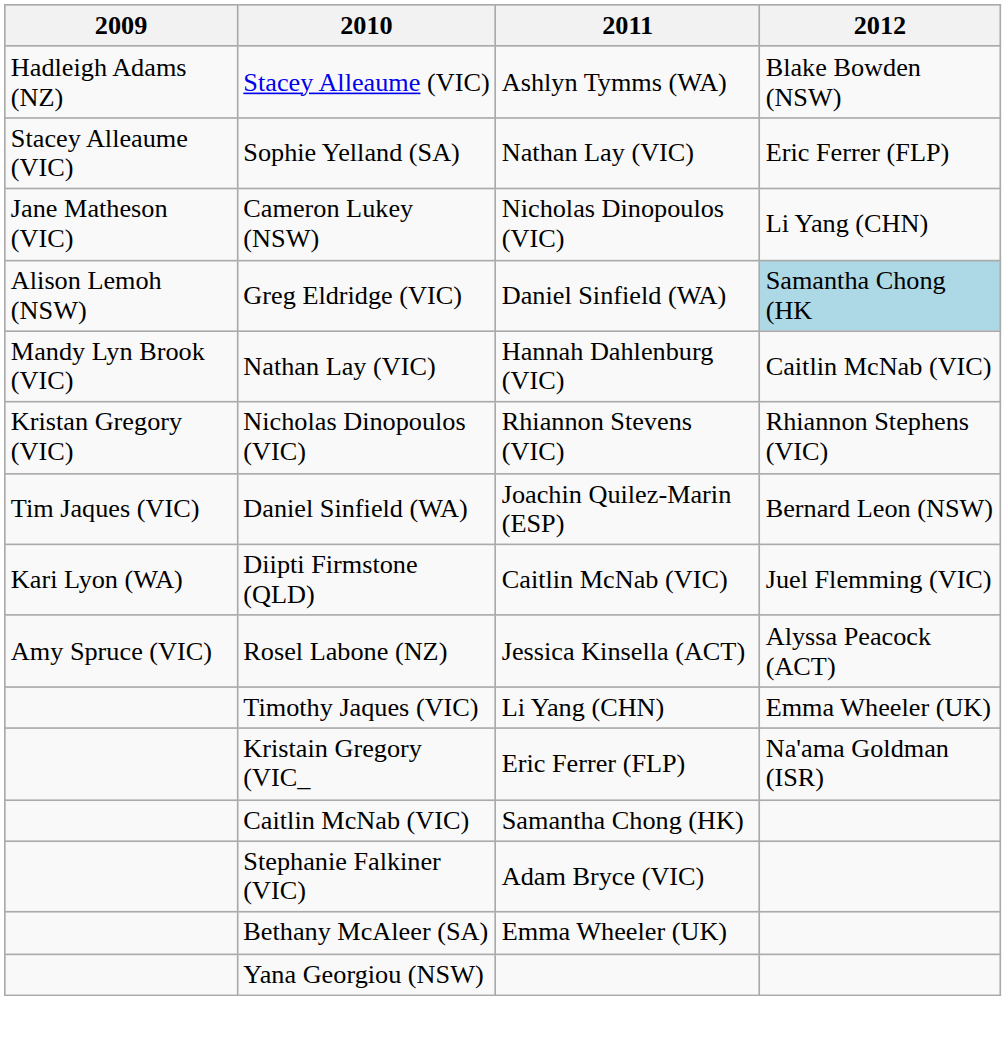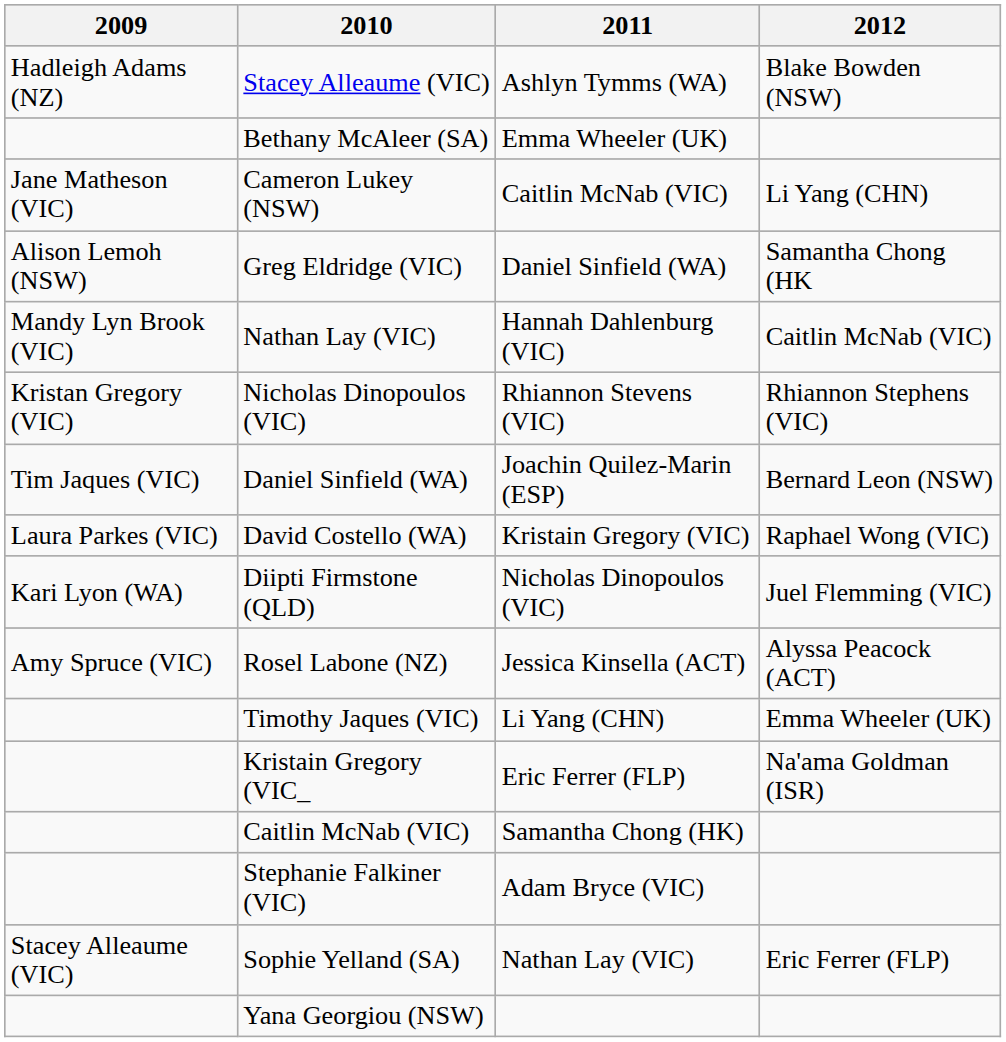rows swapped: Sophie Yelland (SA) <-> Bethany McAleer (SA)
Cameron Lukey (NSW) | 2011: Nicholas Dinopoulos (VIC) -> Caitlin McNab (VIC)
Greg Eldridge (VIC) | 2012: lightblue background -> no background
+ row: Laura Parkes (VIC) | David Costello (WA) | Kristain Gregory (VIC) | Raphael Wong (VIC)
Diipti Firmstone (QLD) | 2011: Caitlin McNab (VIC) -> Nicholas Dinopoulos (VIC)
